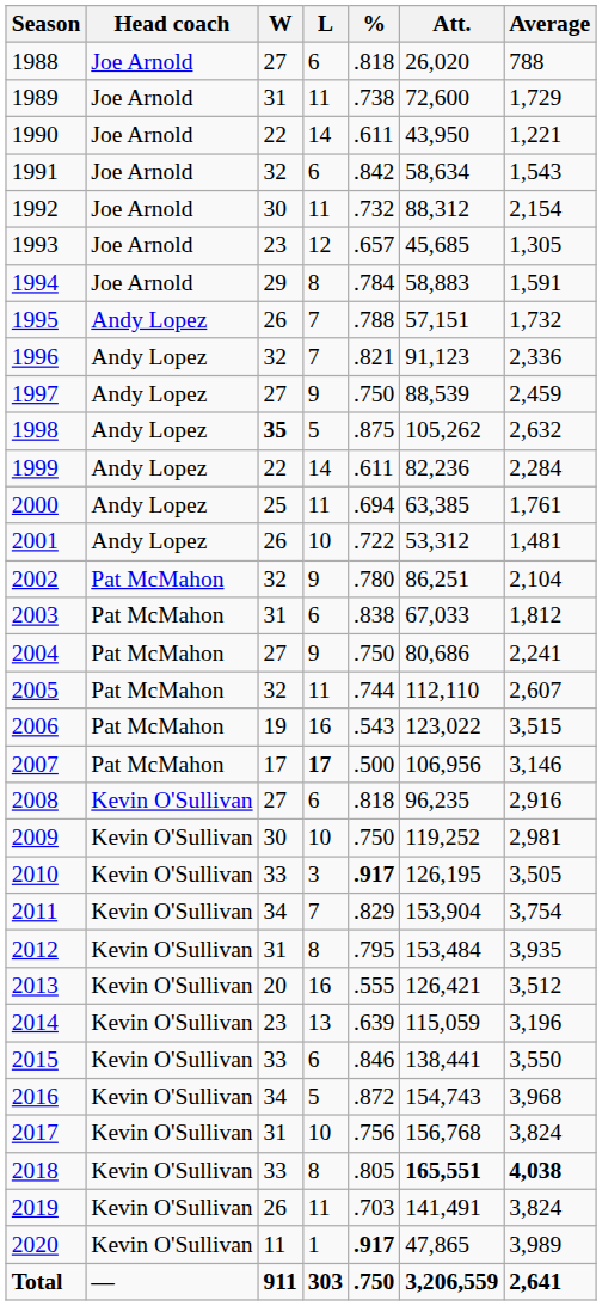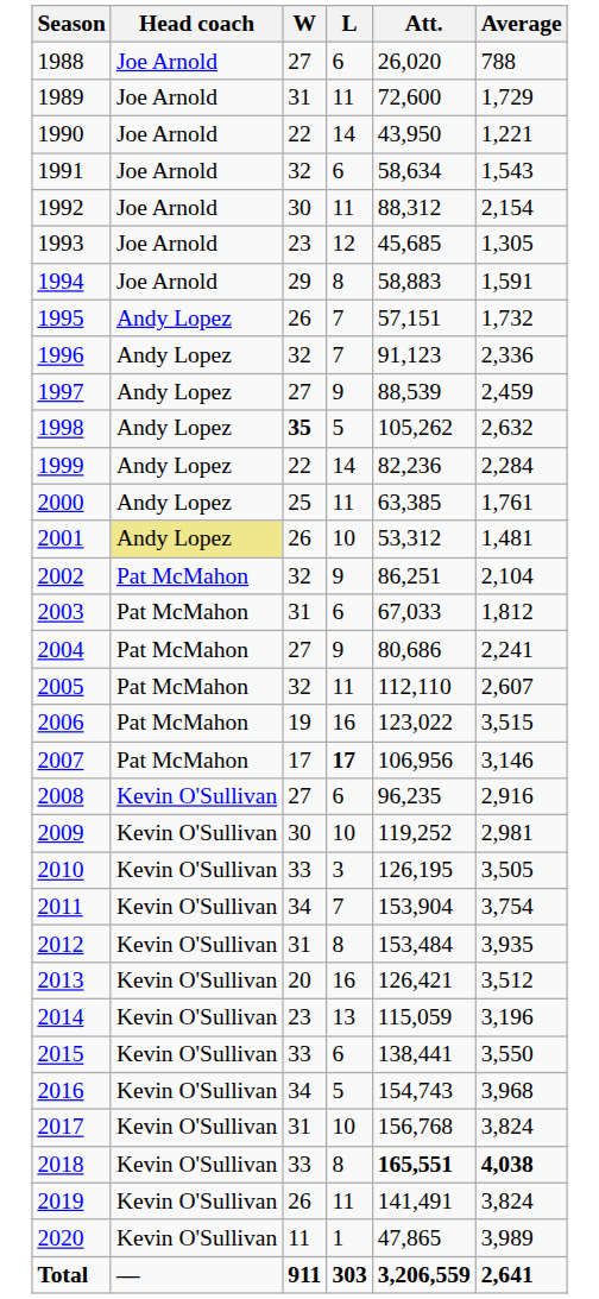- column: % | .818 | .738 | .611 | .842 | .732 | .657 | .784 | .788 | .821 | .750 | .875 | .611 | .694 | .722 | .780 | .838 | .750 | .744 | .543 | .500 | .818 | .750 | .917 | .829 | .795 | .555 | .639 | .846 | .872 | .756 | .805 | .703 | .917 | .750
2001 | Head coach: no background -> khaki background
